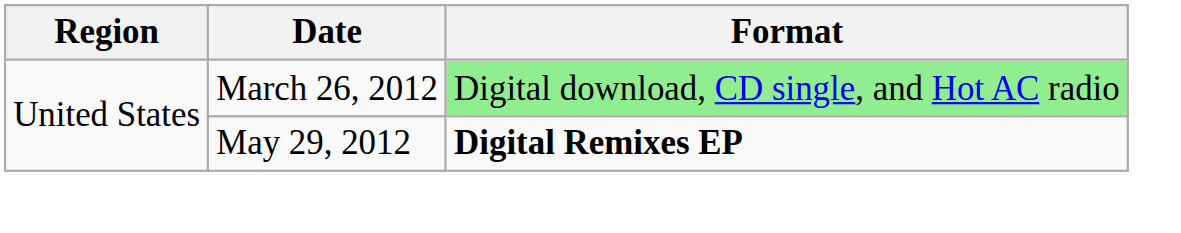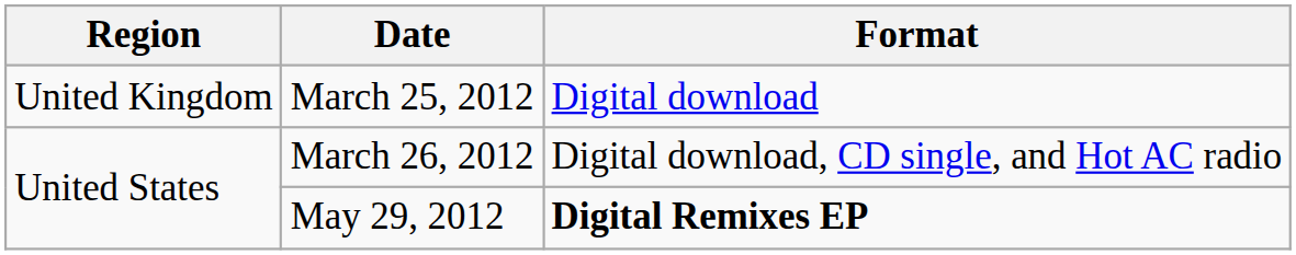+ row: United Kingdom | March 25, 2012 | Digital download
March 26, 2012 | Format: lightgreen background -> no background
